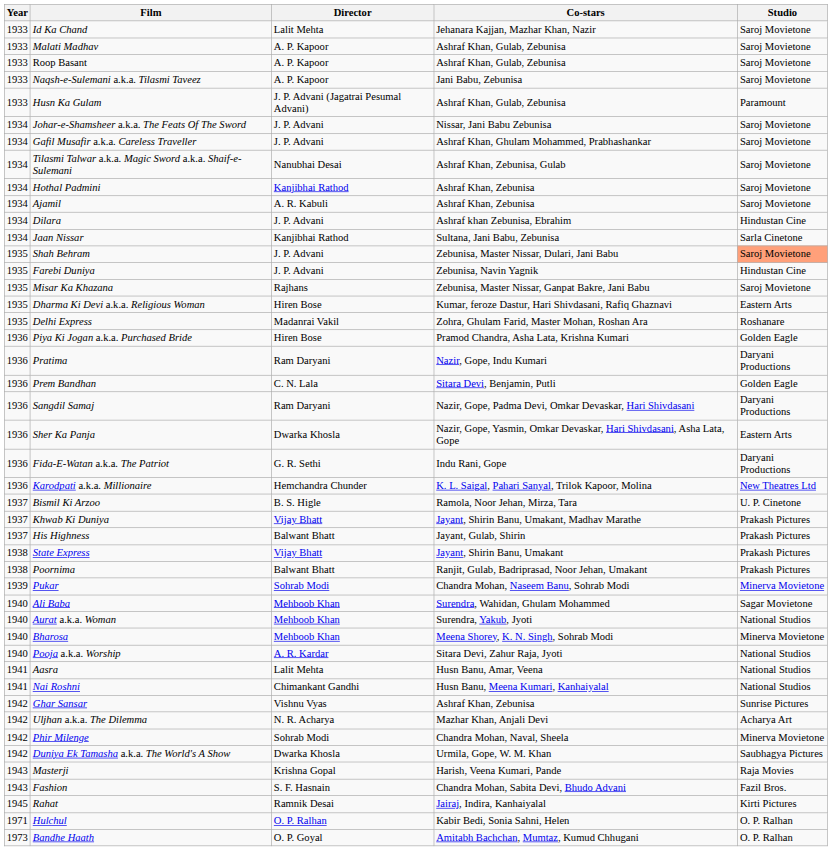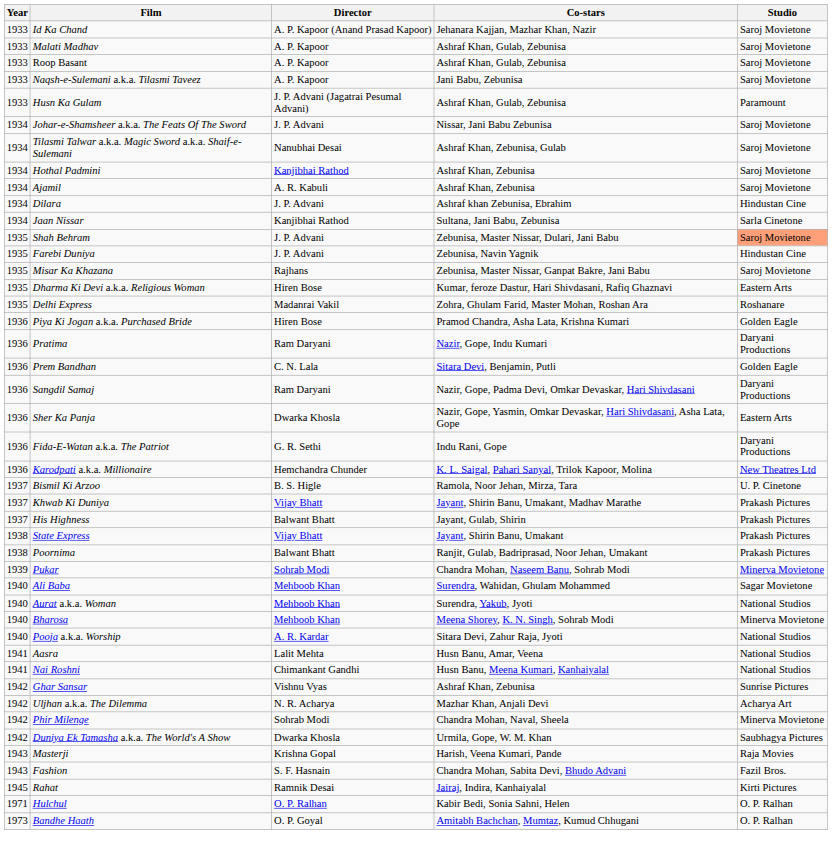Id Ka Chand | Director: Lalit Mehta -> A. P. Kapoor (Anand Prasad Kapoor)
- row: 1934 | Gafil Musafir a.k.a. Careless Traveller | J. P. Advani | Ashraf Khan, Ghulam Mohammed, Prabhashankar | Saroj Movietone
